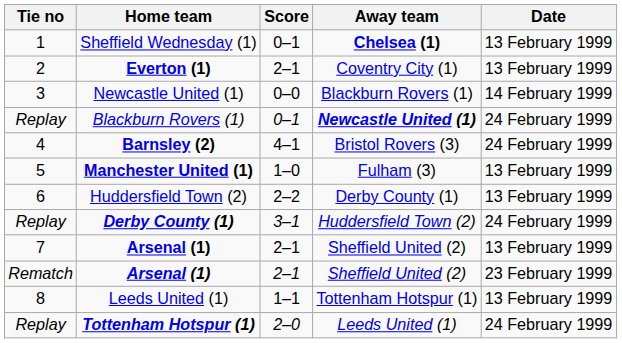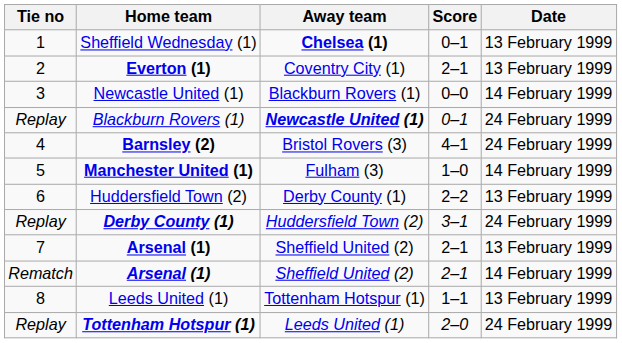columns swapped: Score <-> Away team
Manchester United (1) | Date: 13 February 1999 -> 14 February 1999
Rematch / Arsenal (1) | Date: 23 February 1999 -> 14 February 1999
